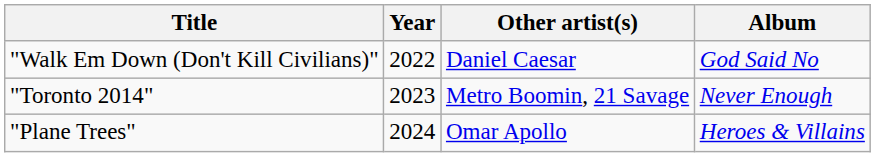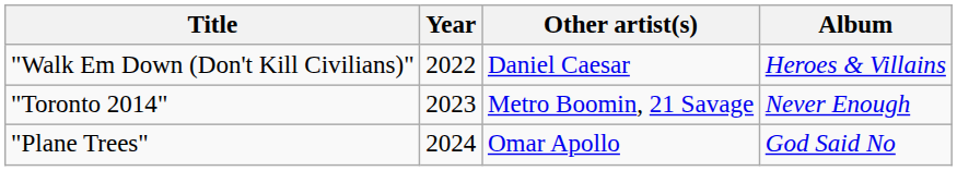"Walk Em Down (Don't Kill Civilians)" | Album: God Said No -> Heroes & Villains
"Plane Trees" | Album: Heroes & Villains -> God Said No
